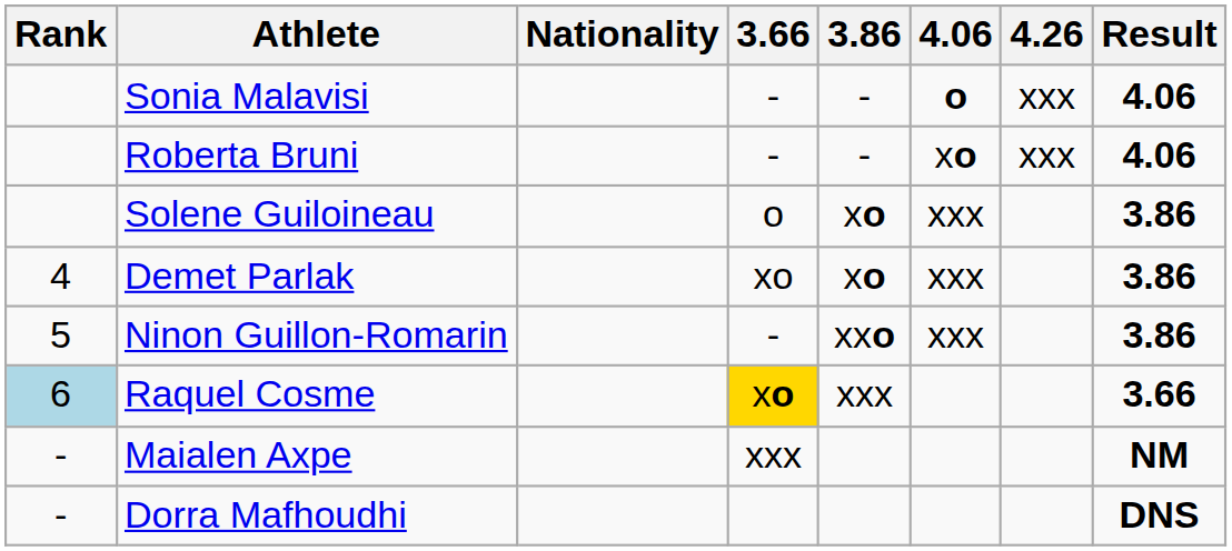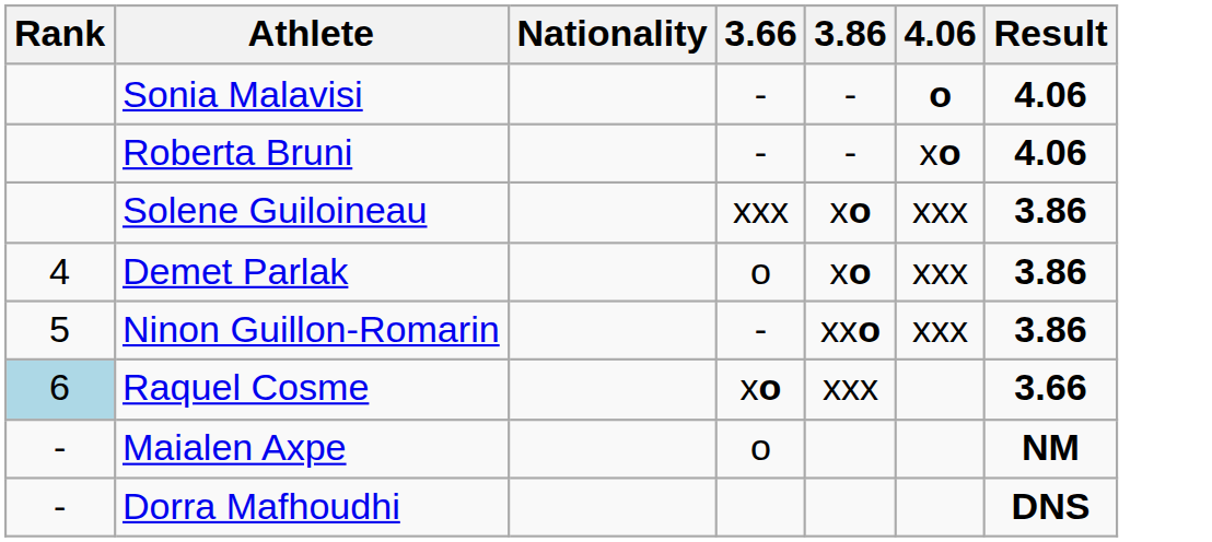- column: 4.26 | xxx | xxx
Solene Guiloineau | 3.66: o -> xxx
Demet Parlak | 3.66: xo -> o
Raquel Cosme | 3.66: gold background -> no background
Maialen Axpe | 3.66: xxx -> o
